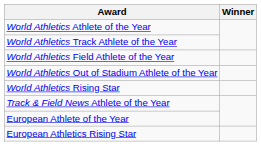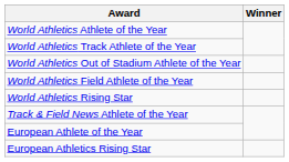rows swapped: World Athletics Field Athlete of the Year <-> World Athletics Out of Stadium Athlete of the Year
